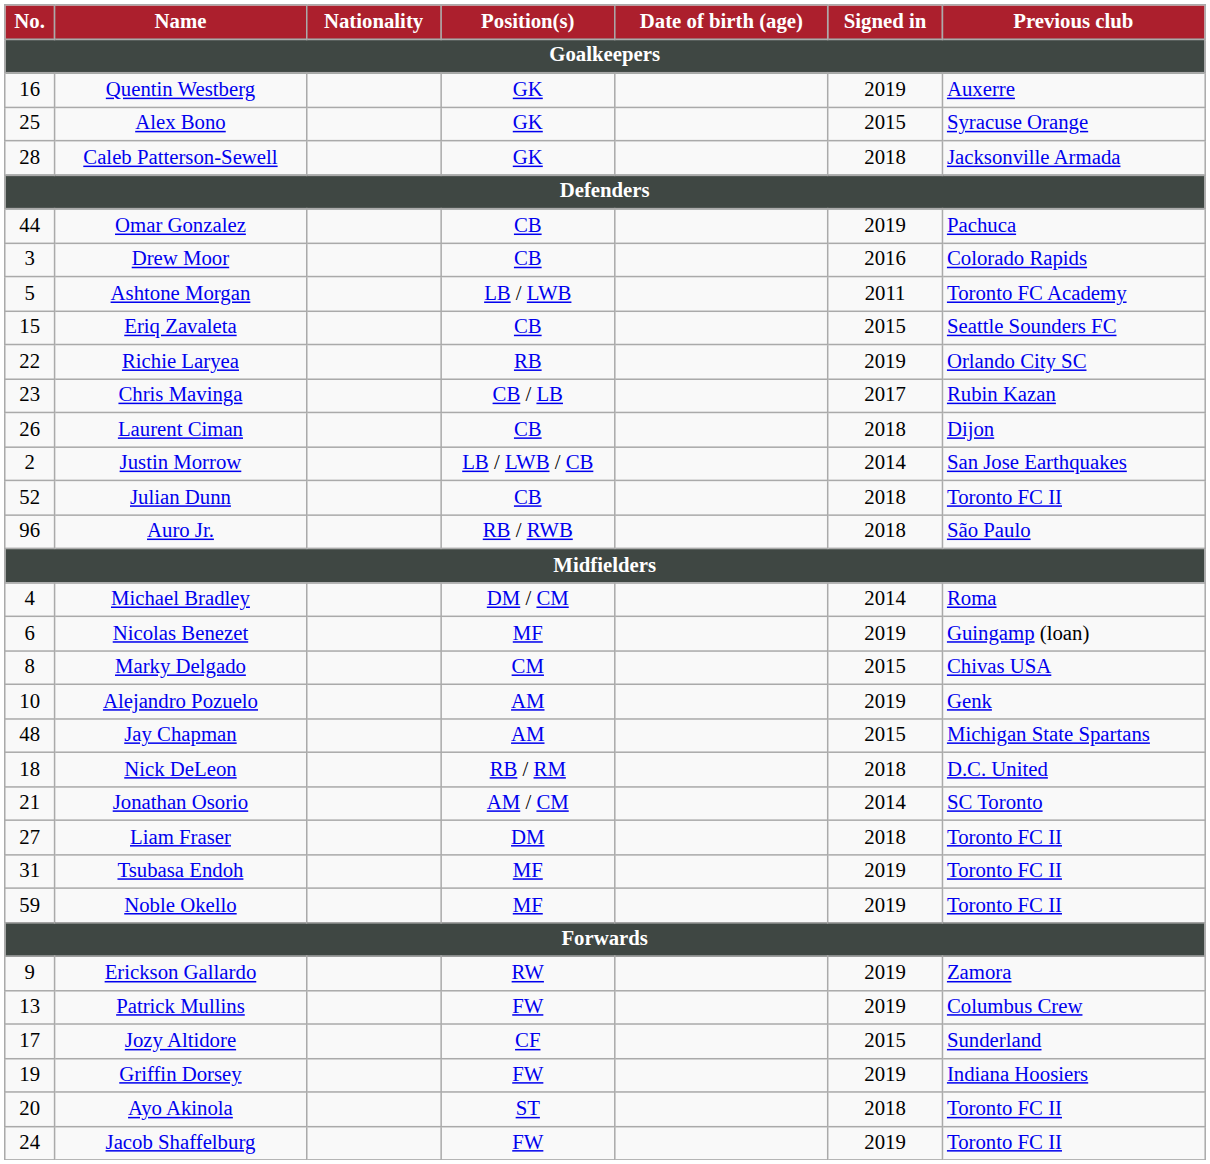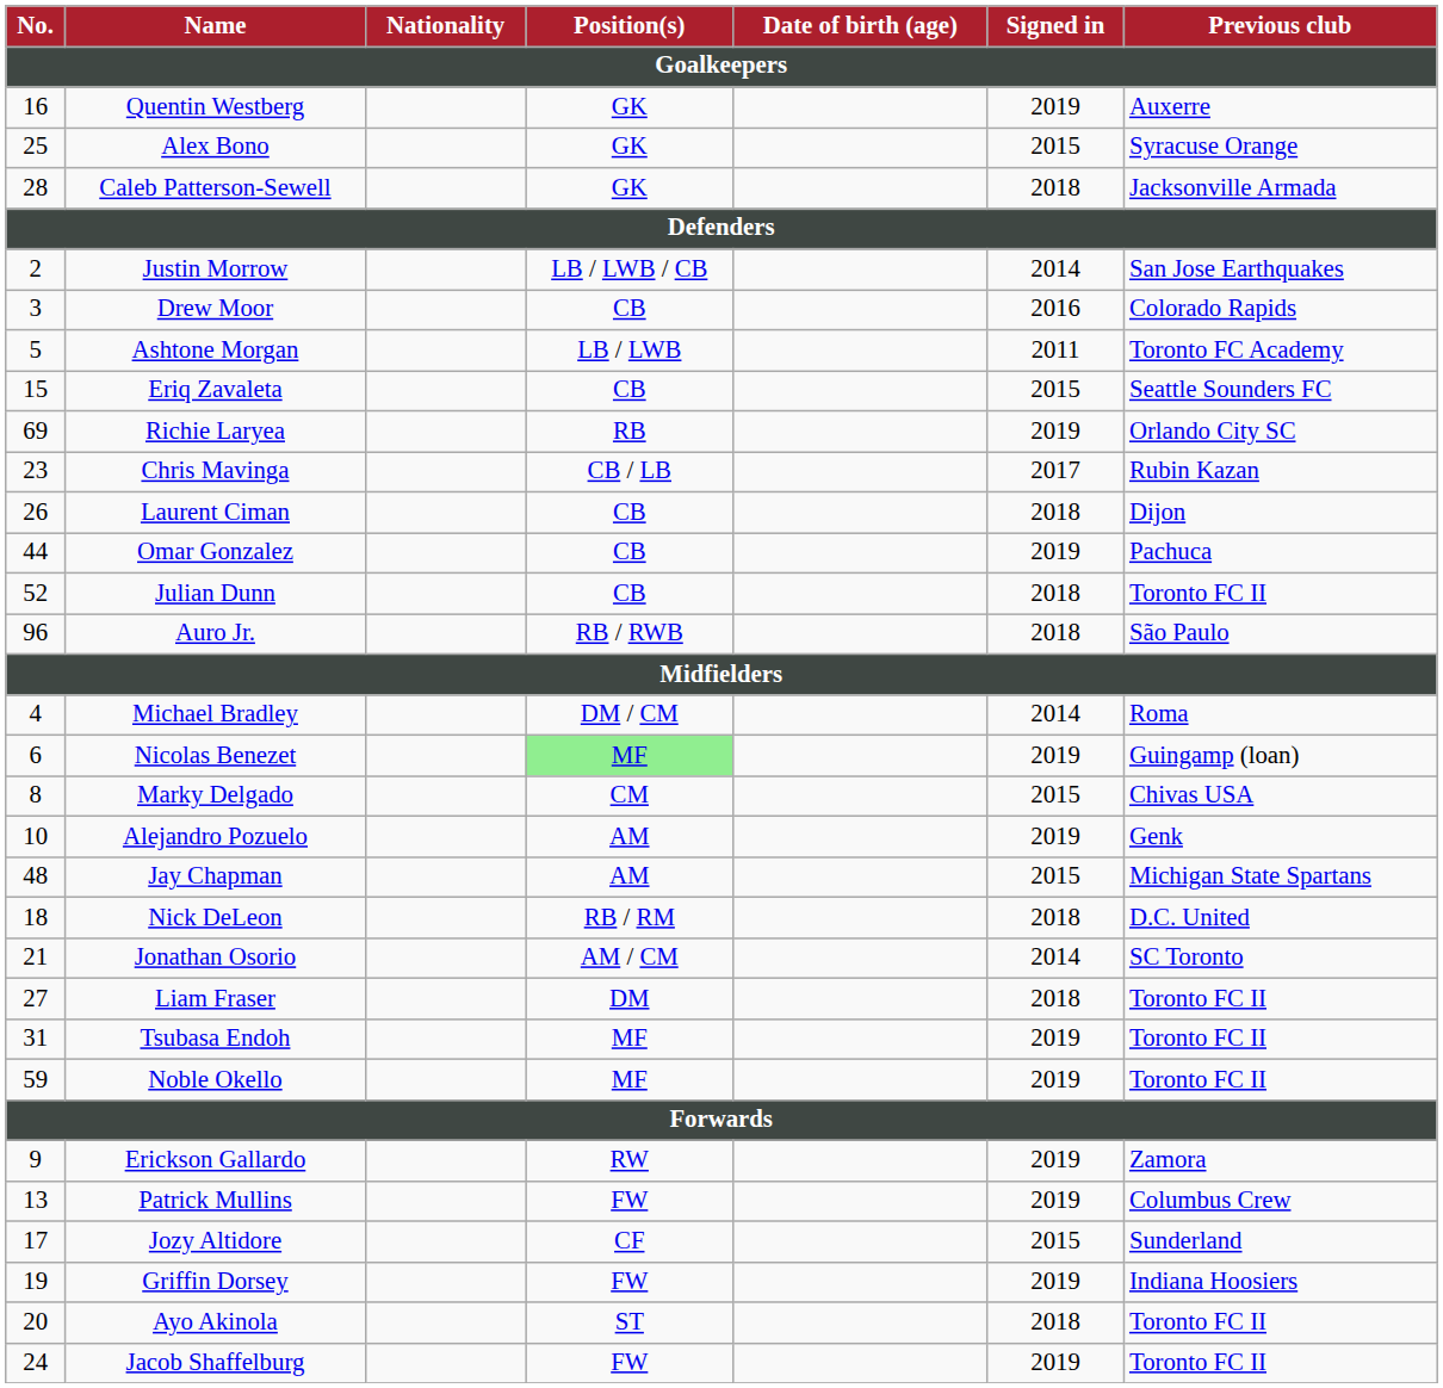rows swapped: Justin Morrow <-> Omar Gonzalez
Richie Laryea | No.: 22 -> 69
Nicolas Benezet | Position(s): no background -> lightgreen background
